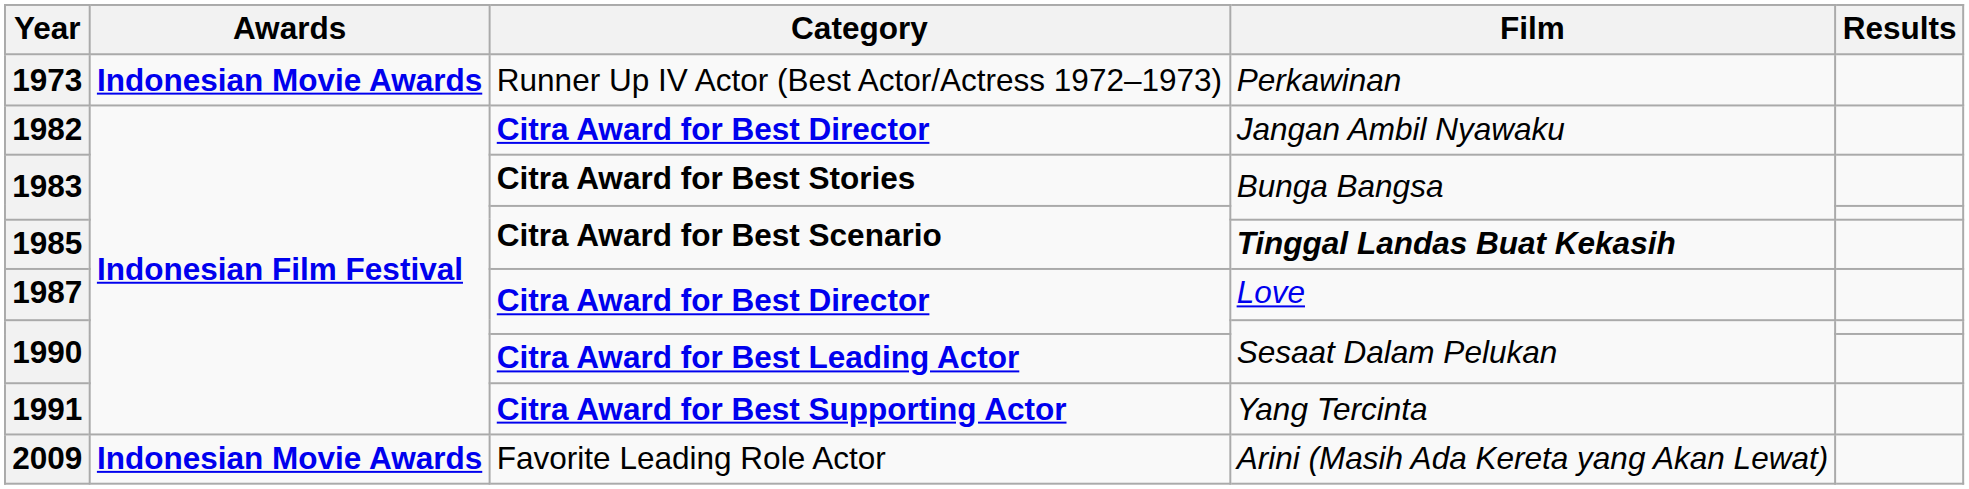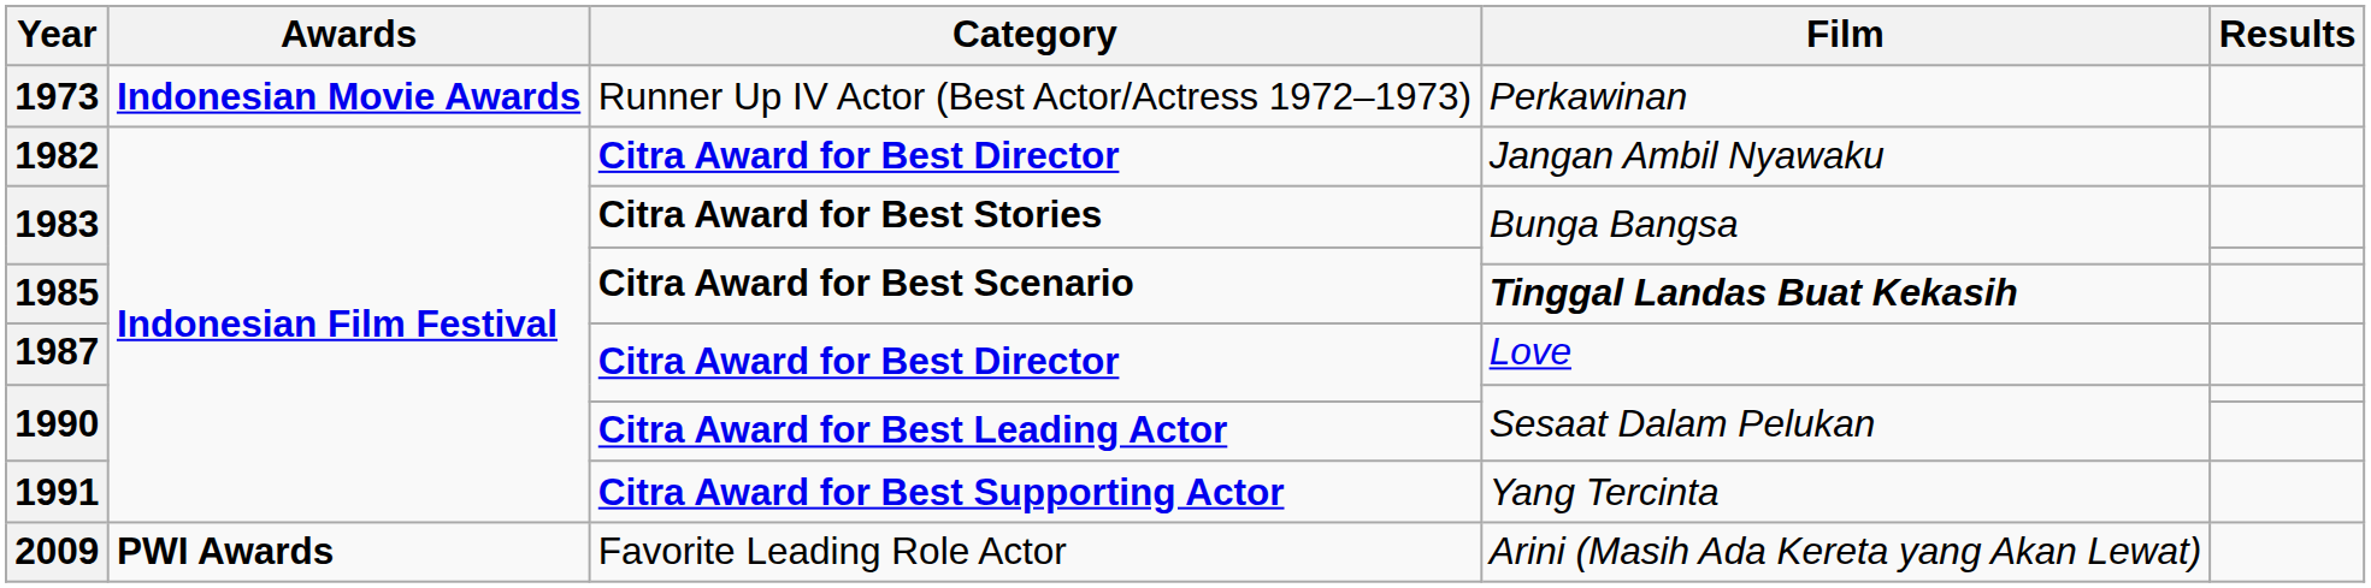2009 | Awards: Indonesian Movie Awards -> PWI Awards
